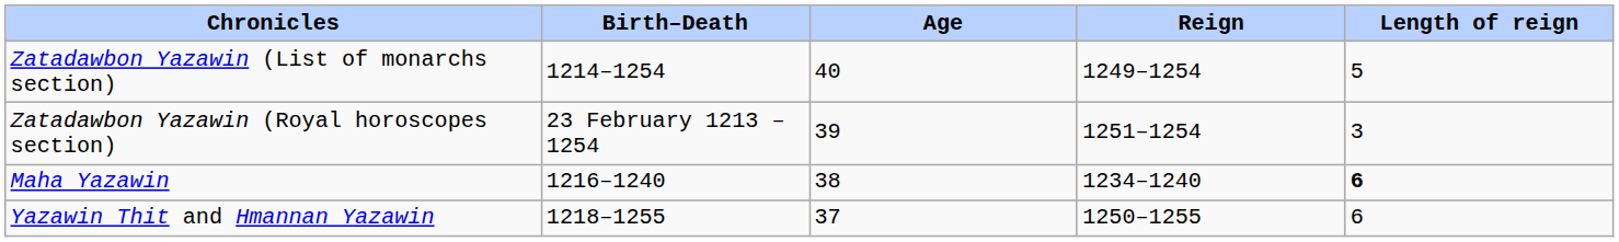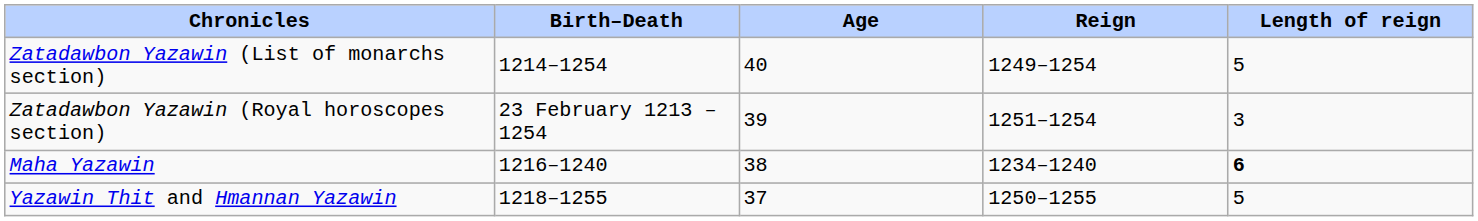Yazawin Thit and Hmannan Yazawin | Length of reign: 6 -> 5
